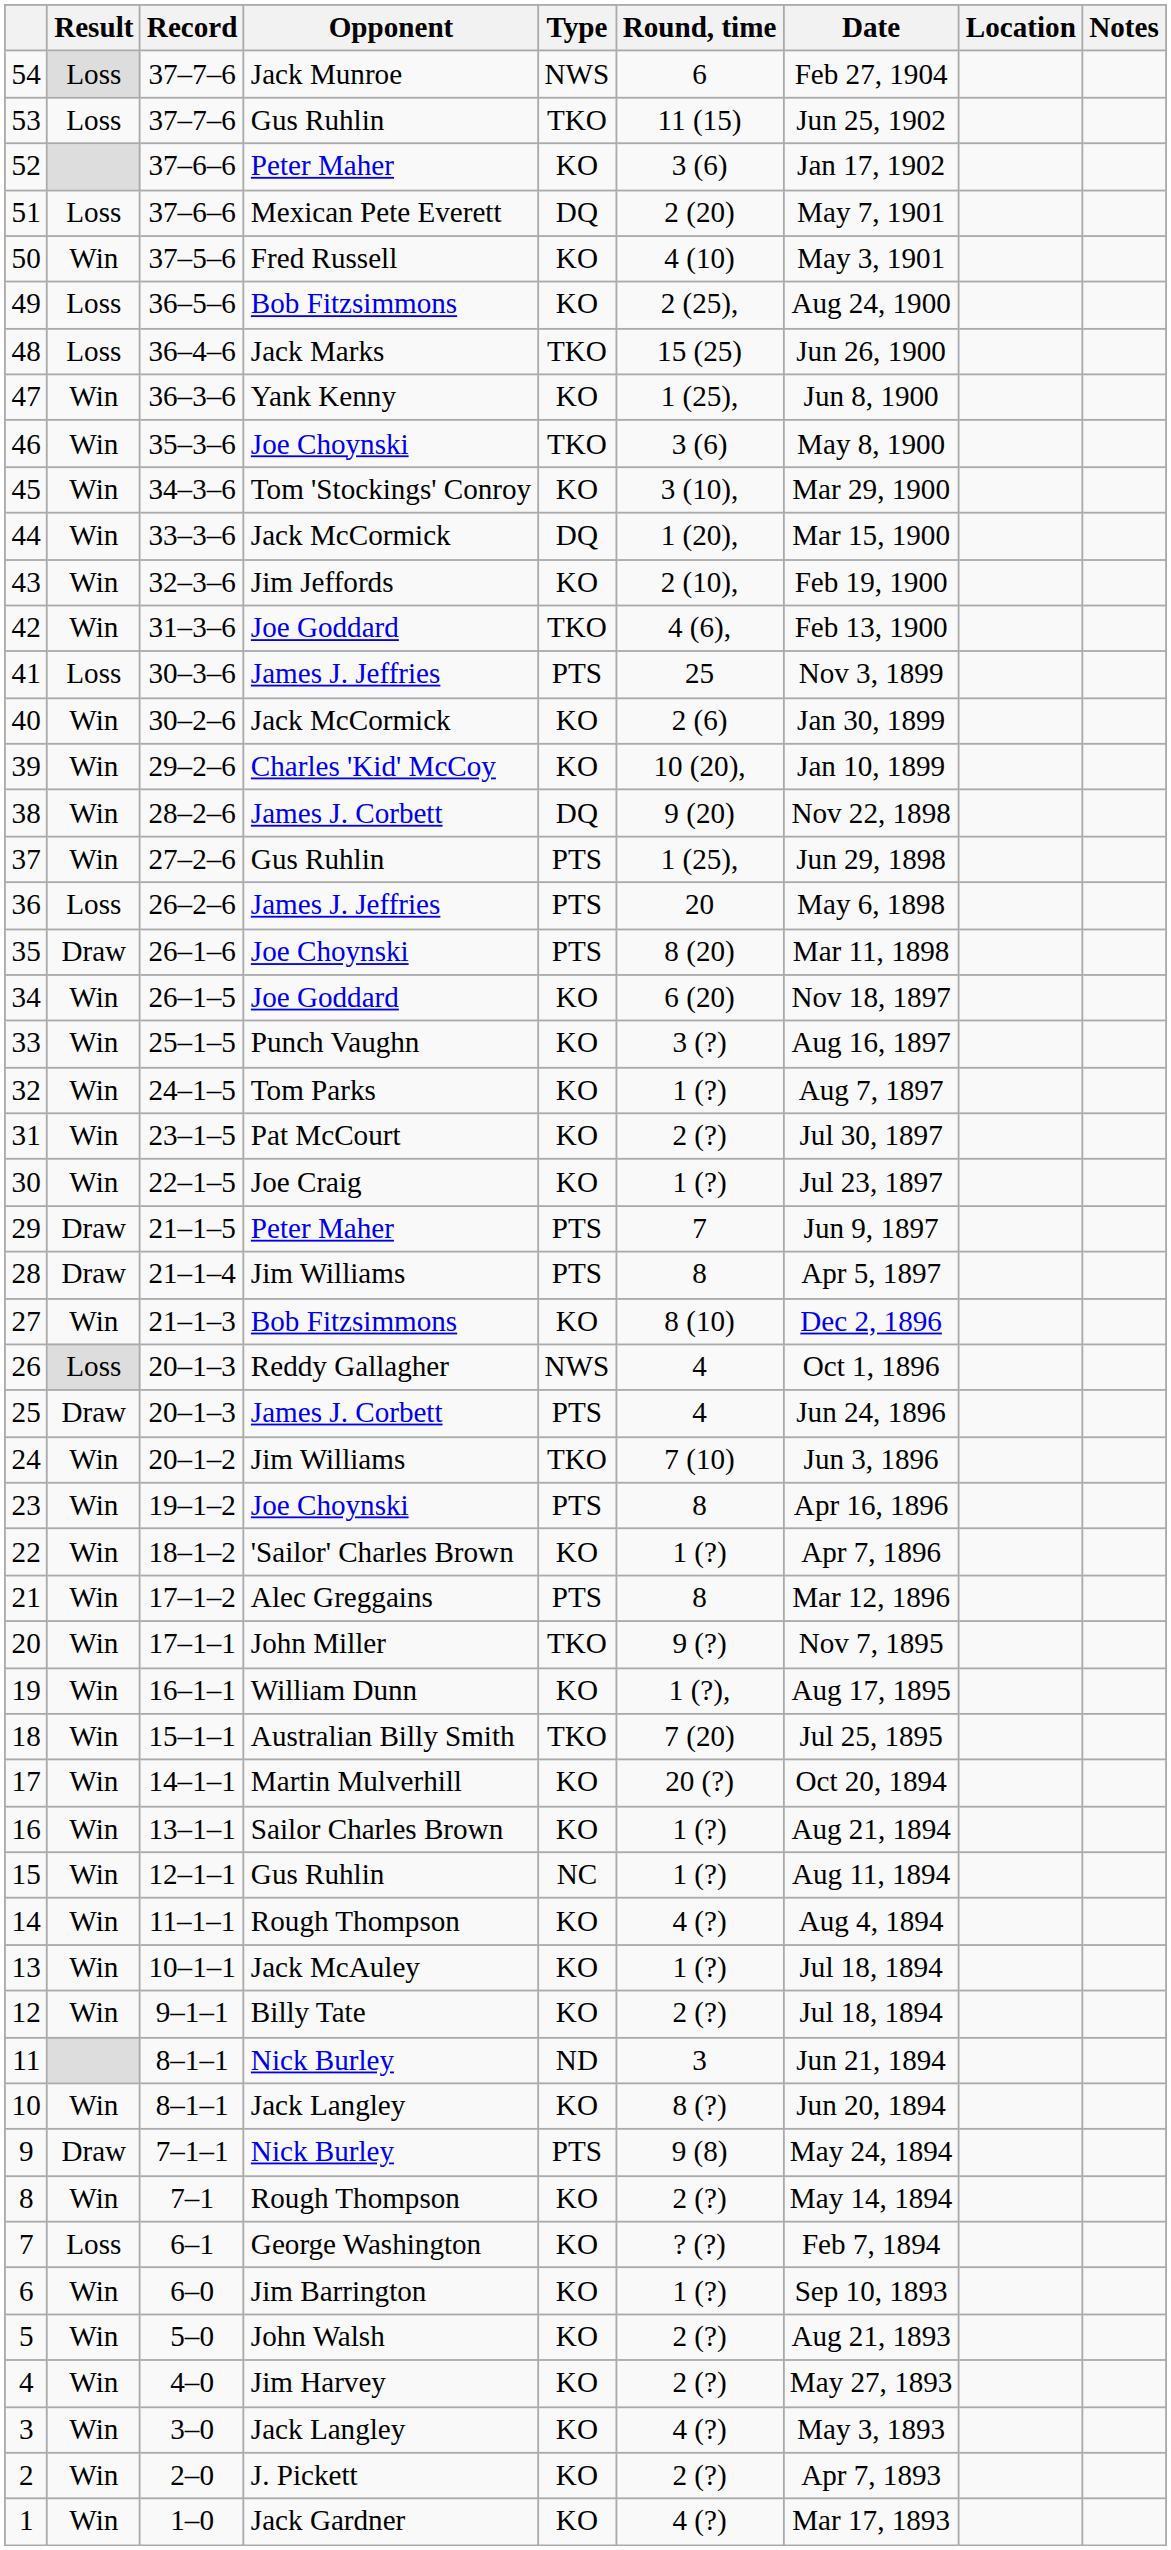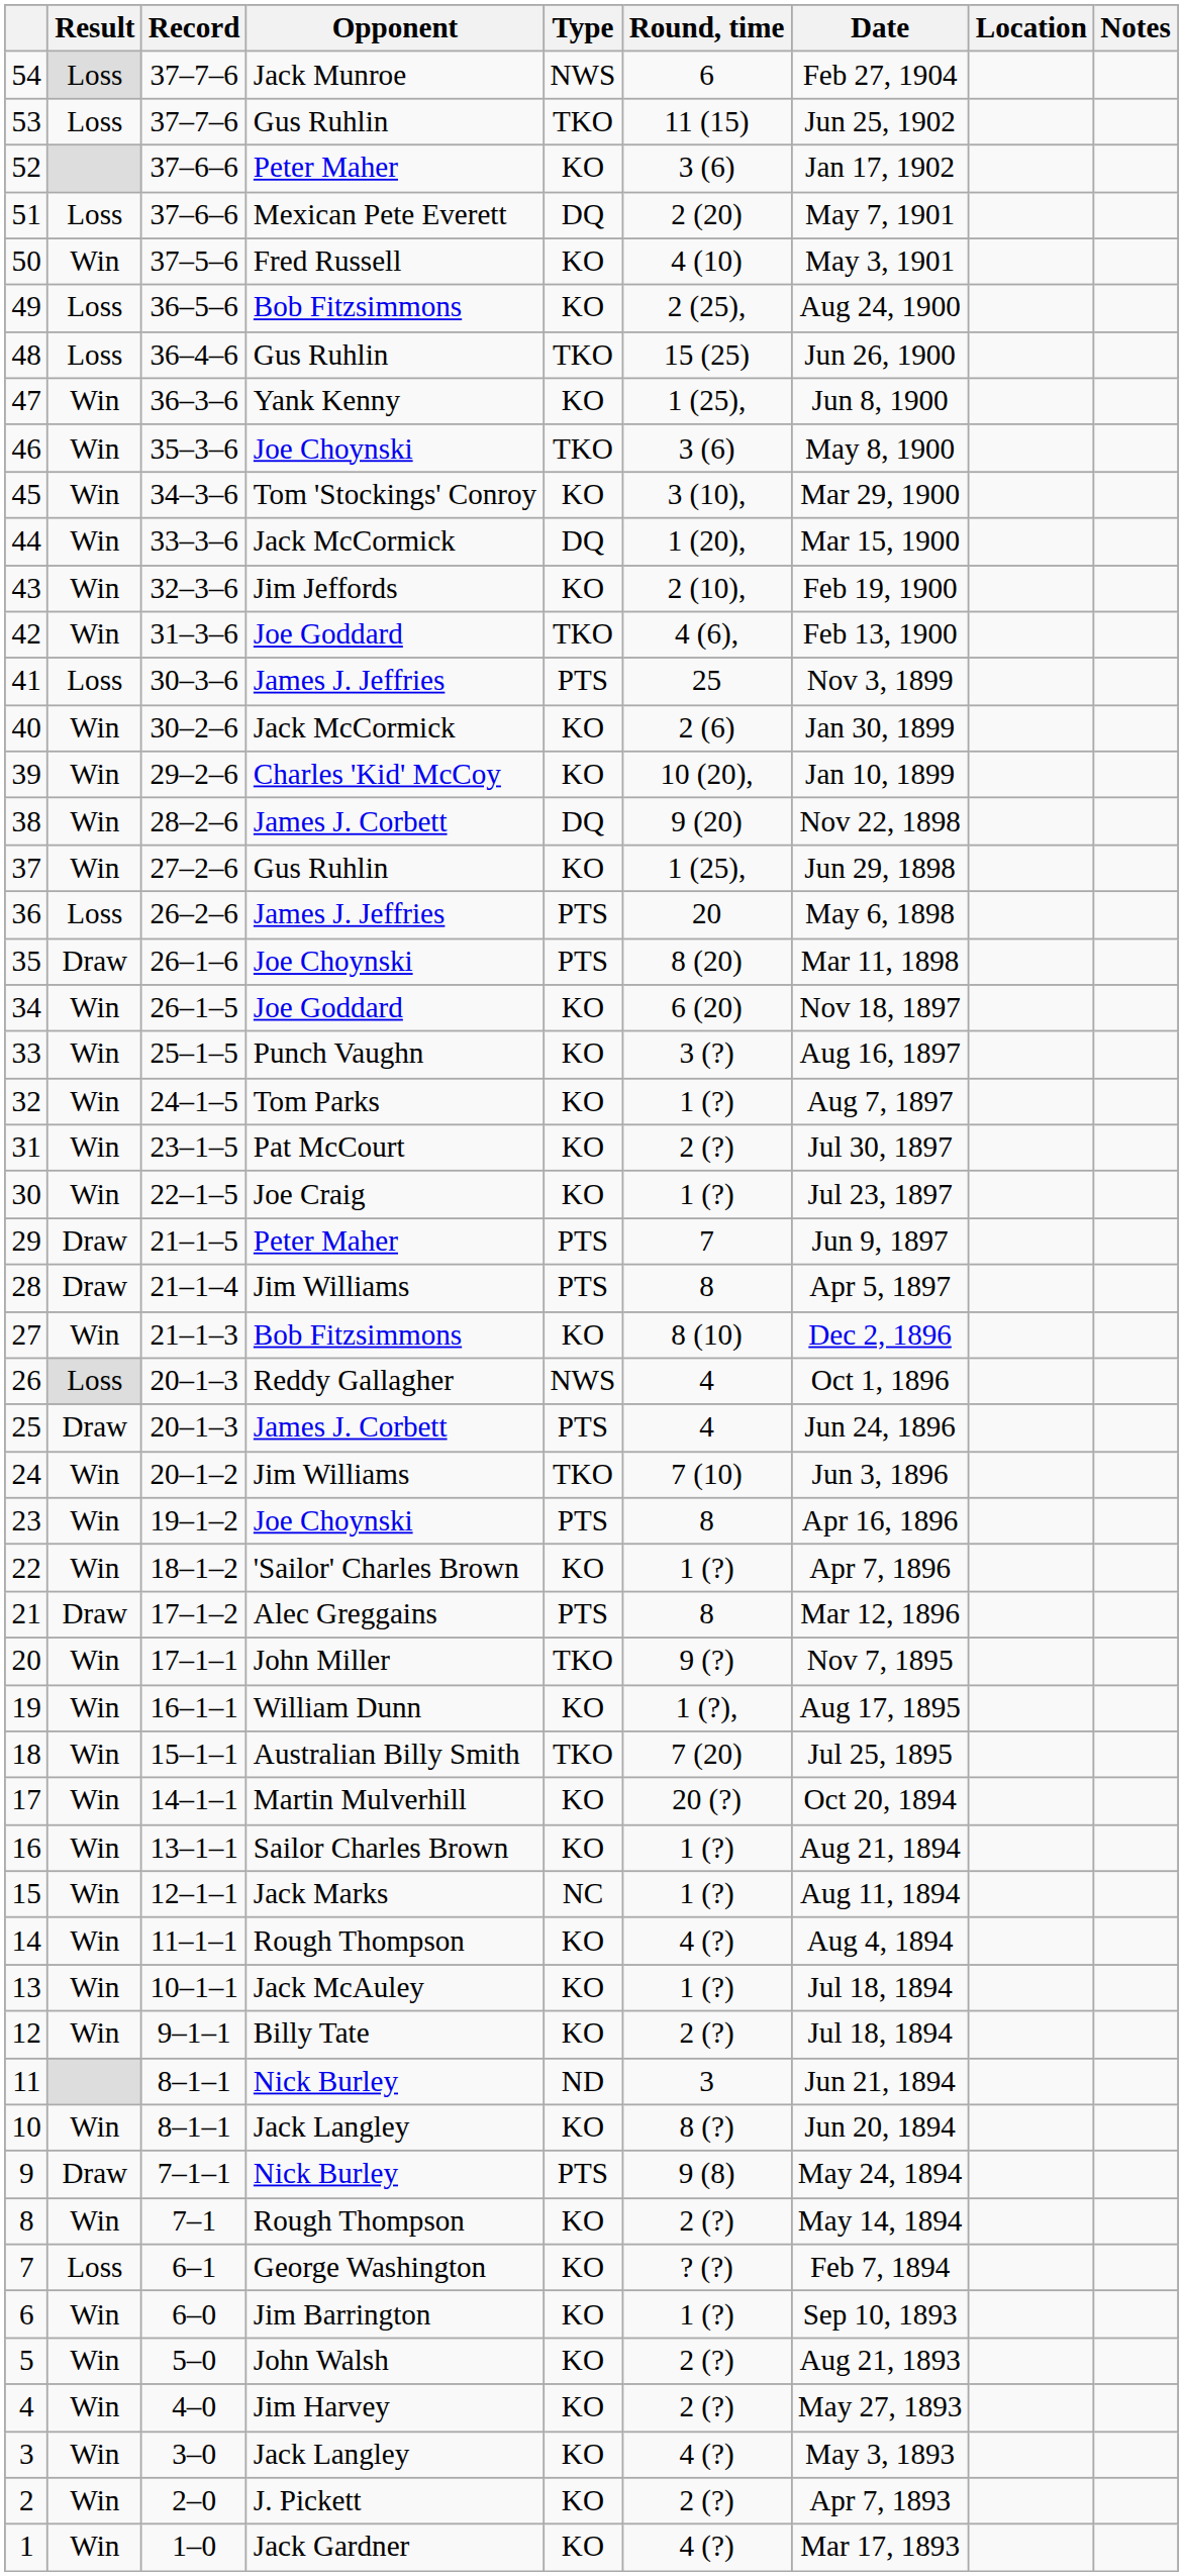48 | Opponent: Jack Marks -> Gus Ruhlin
37 | Type: PTS -> KO
21 | Result: Win -> Draw
15 | Opponent: Gus Ruhlin -> Jack Marks
